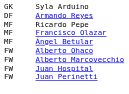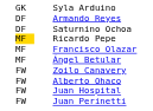+ row: DF | Saturnino Ochoa
Ricardo Pepe | column 1: no background -> gold background
+ row: FW | Zoilo Canavery
- row: FW | Alberto Marcovecchio
